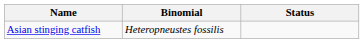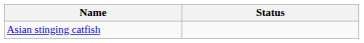- column: Binomial | Heteropneustes fossilis
